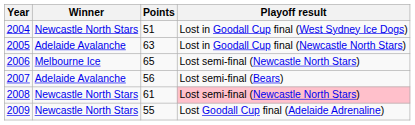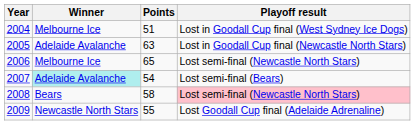2004 | Winner: Newcastle North Stars -> Melbourne Ice
2007 | Winner: no background -> paleturquoise background
2007 | Points: 56 -> 54
2008 | Winner: Newcastle North Stars -> Bears
2008 | Points: 61 -> 58
